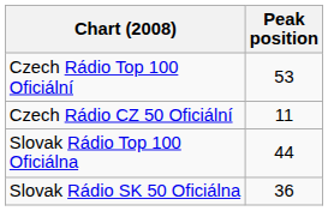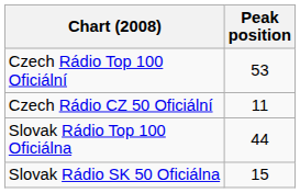Slovak Rádio SK 50 Oficiálna | Peak position: 36 -> 15
